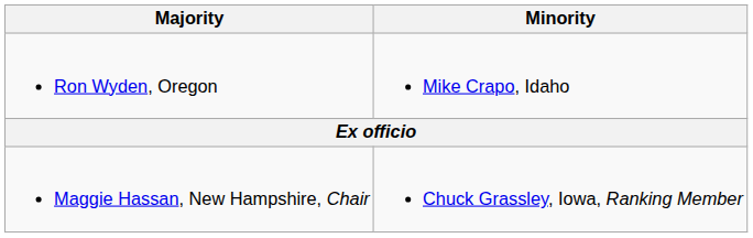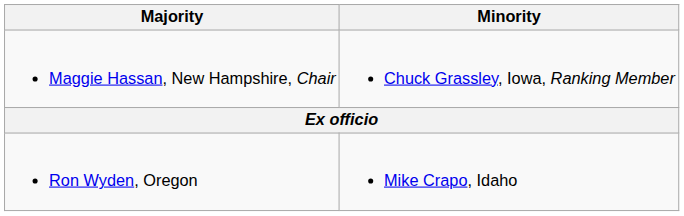rows swapped: Maggie Hassan, New Hampshire, Chair <-> Ron Wyden, Oregon
